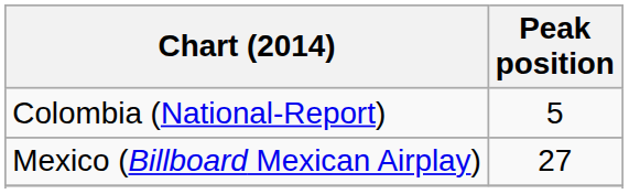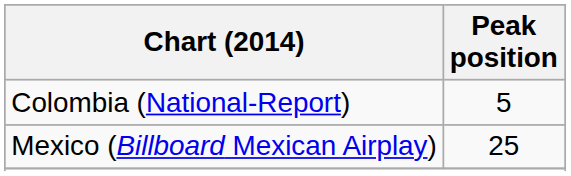Mexico (Billboard Mexican Airplay) | Peak position: 27 -> 25
